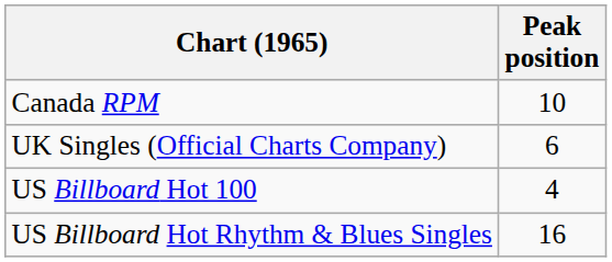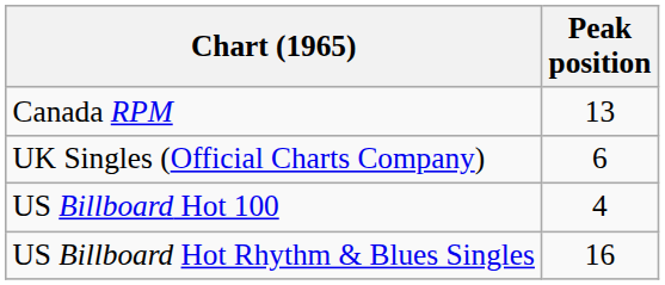Canada RPM | Peak position: 10 -> 13
